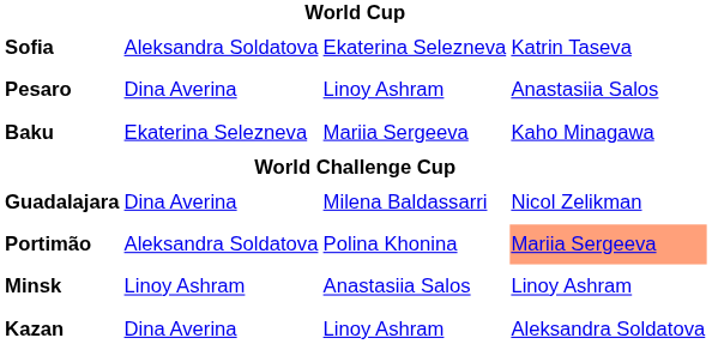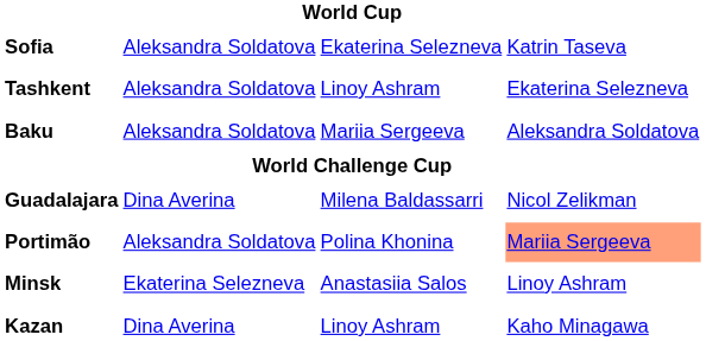- row: Pesaro | Dina Averina | Linoy Ashram | Anastasiia Salos
+ row: Tashkent | Aleksandra Soldatova | Linoy Ashram | Ekaterina Selezneva
Baku | column 2: Ekaterina Selezneva -> Aleksandra Soldatova
Baku | column 4: Kaho Minagawa -> Aleksandra Soldatova
Minsk | column 2: Linoy Ashram -> Ekaterina Selezneva
Kazan | column 4: Aleksandra Soldatova -> Kaho Minagawa
